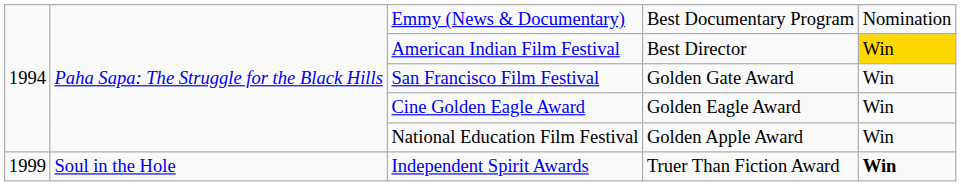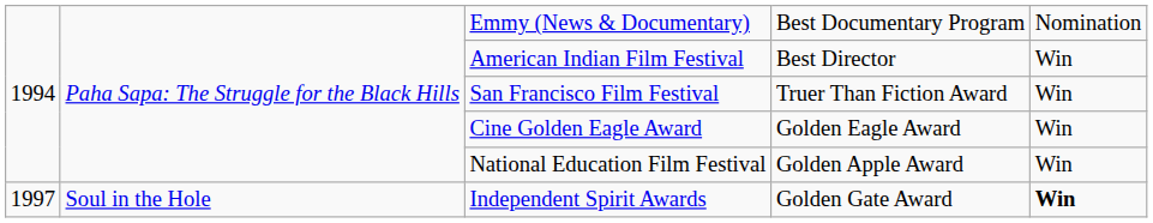American Indian Film Festival | column 5: gold background -> no background
San Francisco Film Festival | column 4: Golden Gate Award -> Truer Than Fiction Award
Independent Spirit Awards | column 1: 1999 -> 1997
Independent Spirit Awards | column 4: Truer Than Fiction Award -> Golden Gate Award
